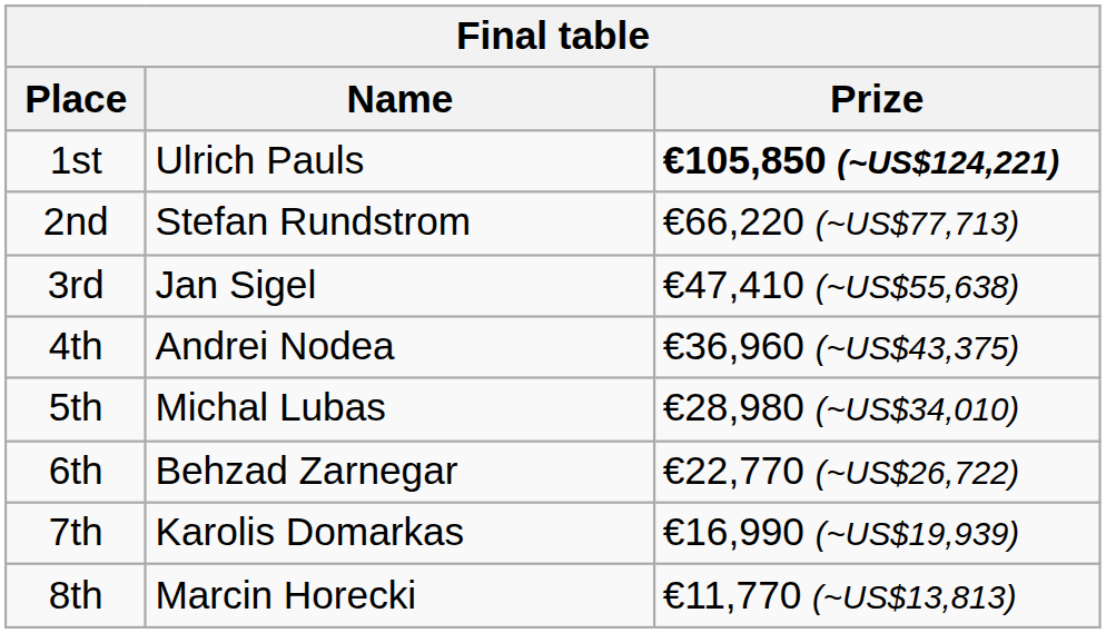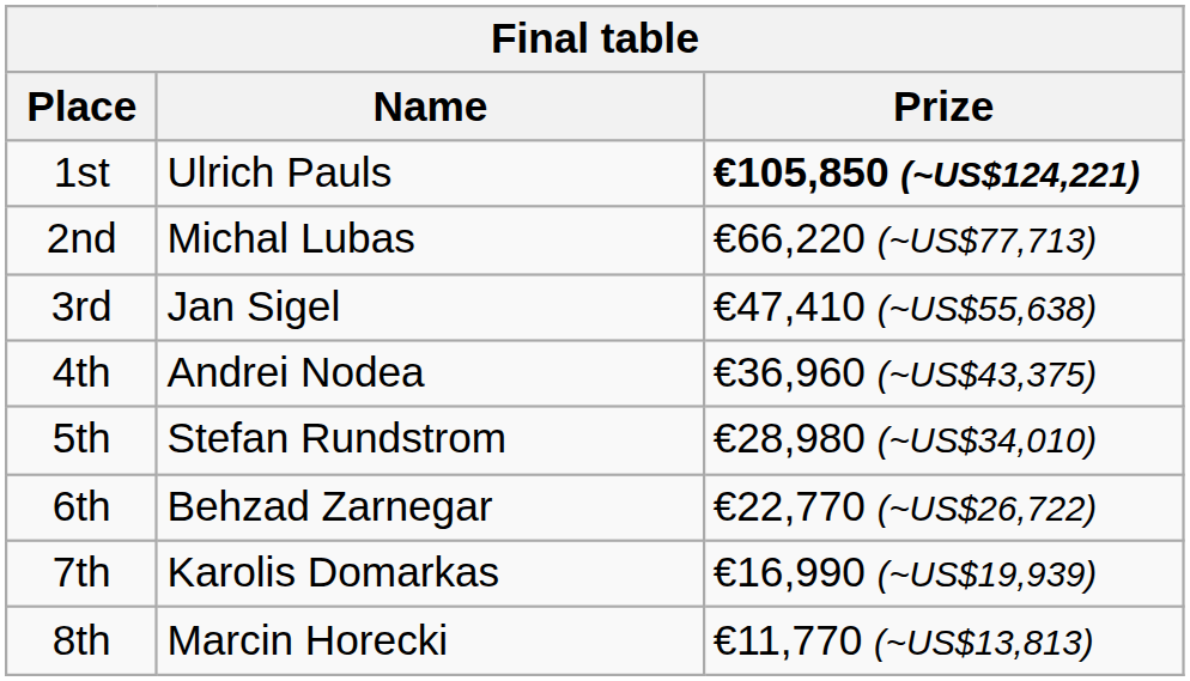2nd | Name: Stefan Rundstrom -> Michal Lubas
5th | Name: Michal Lubas -> Stefan Rundstrom
